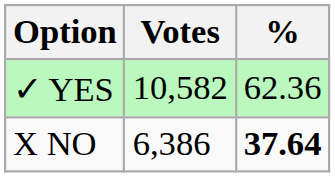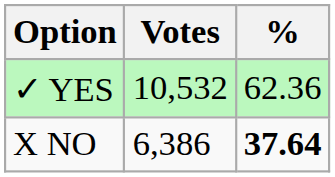✓ YES | Votes: 10,582 -> 10,532
